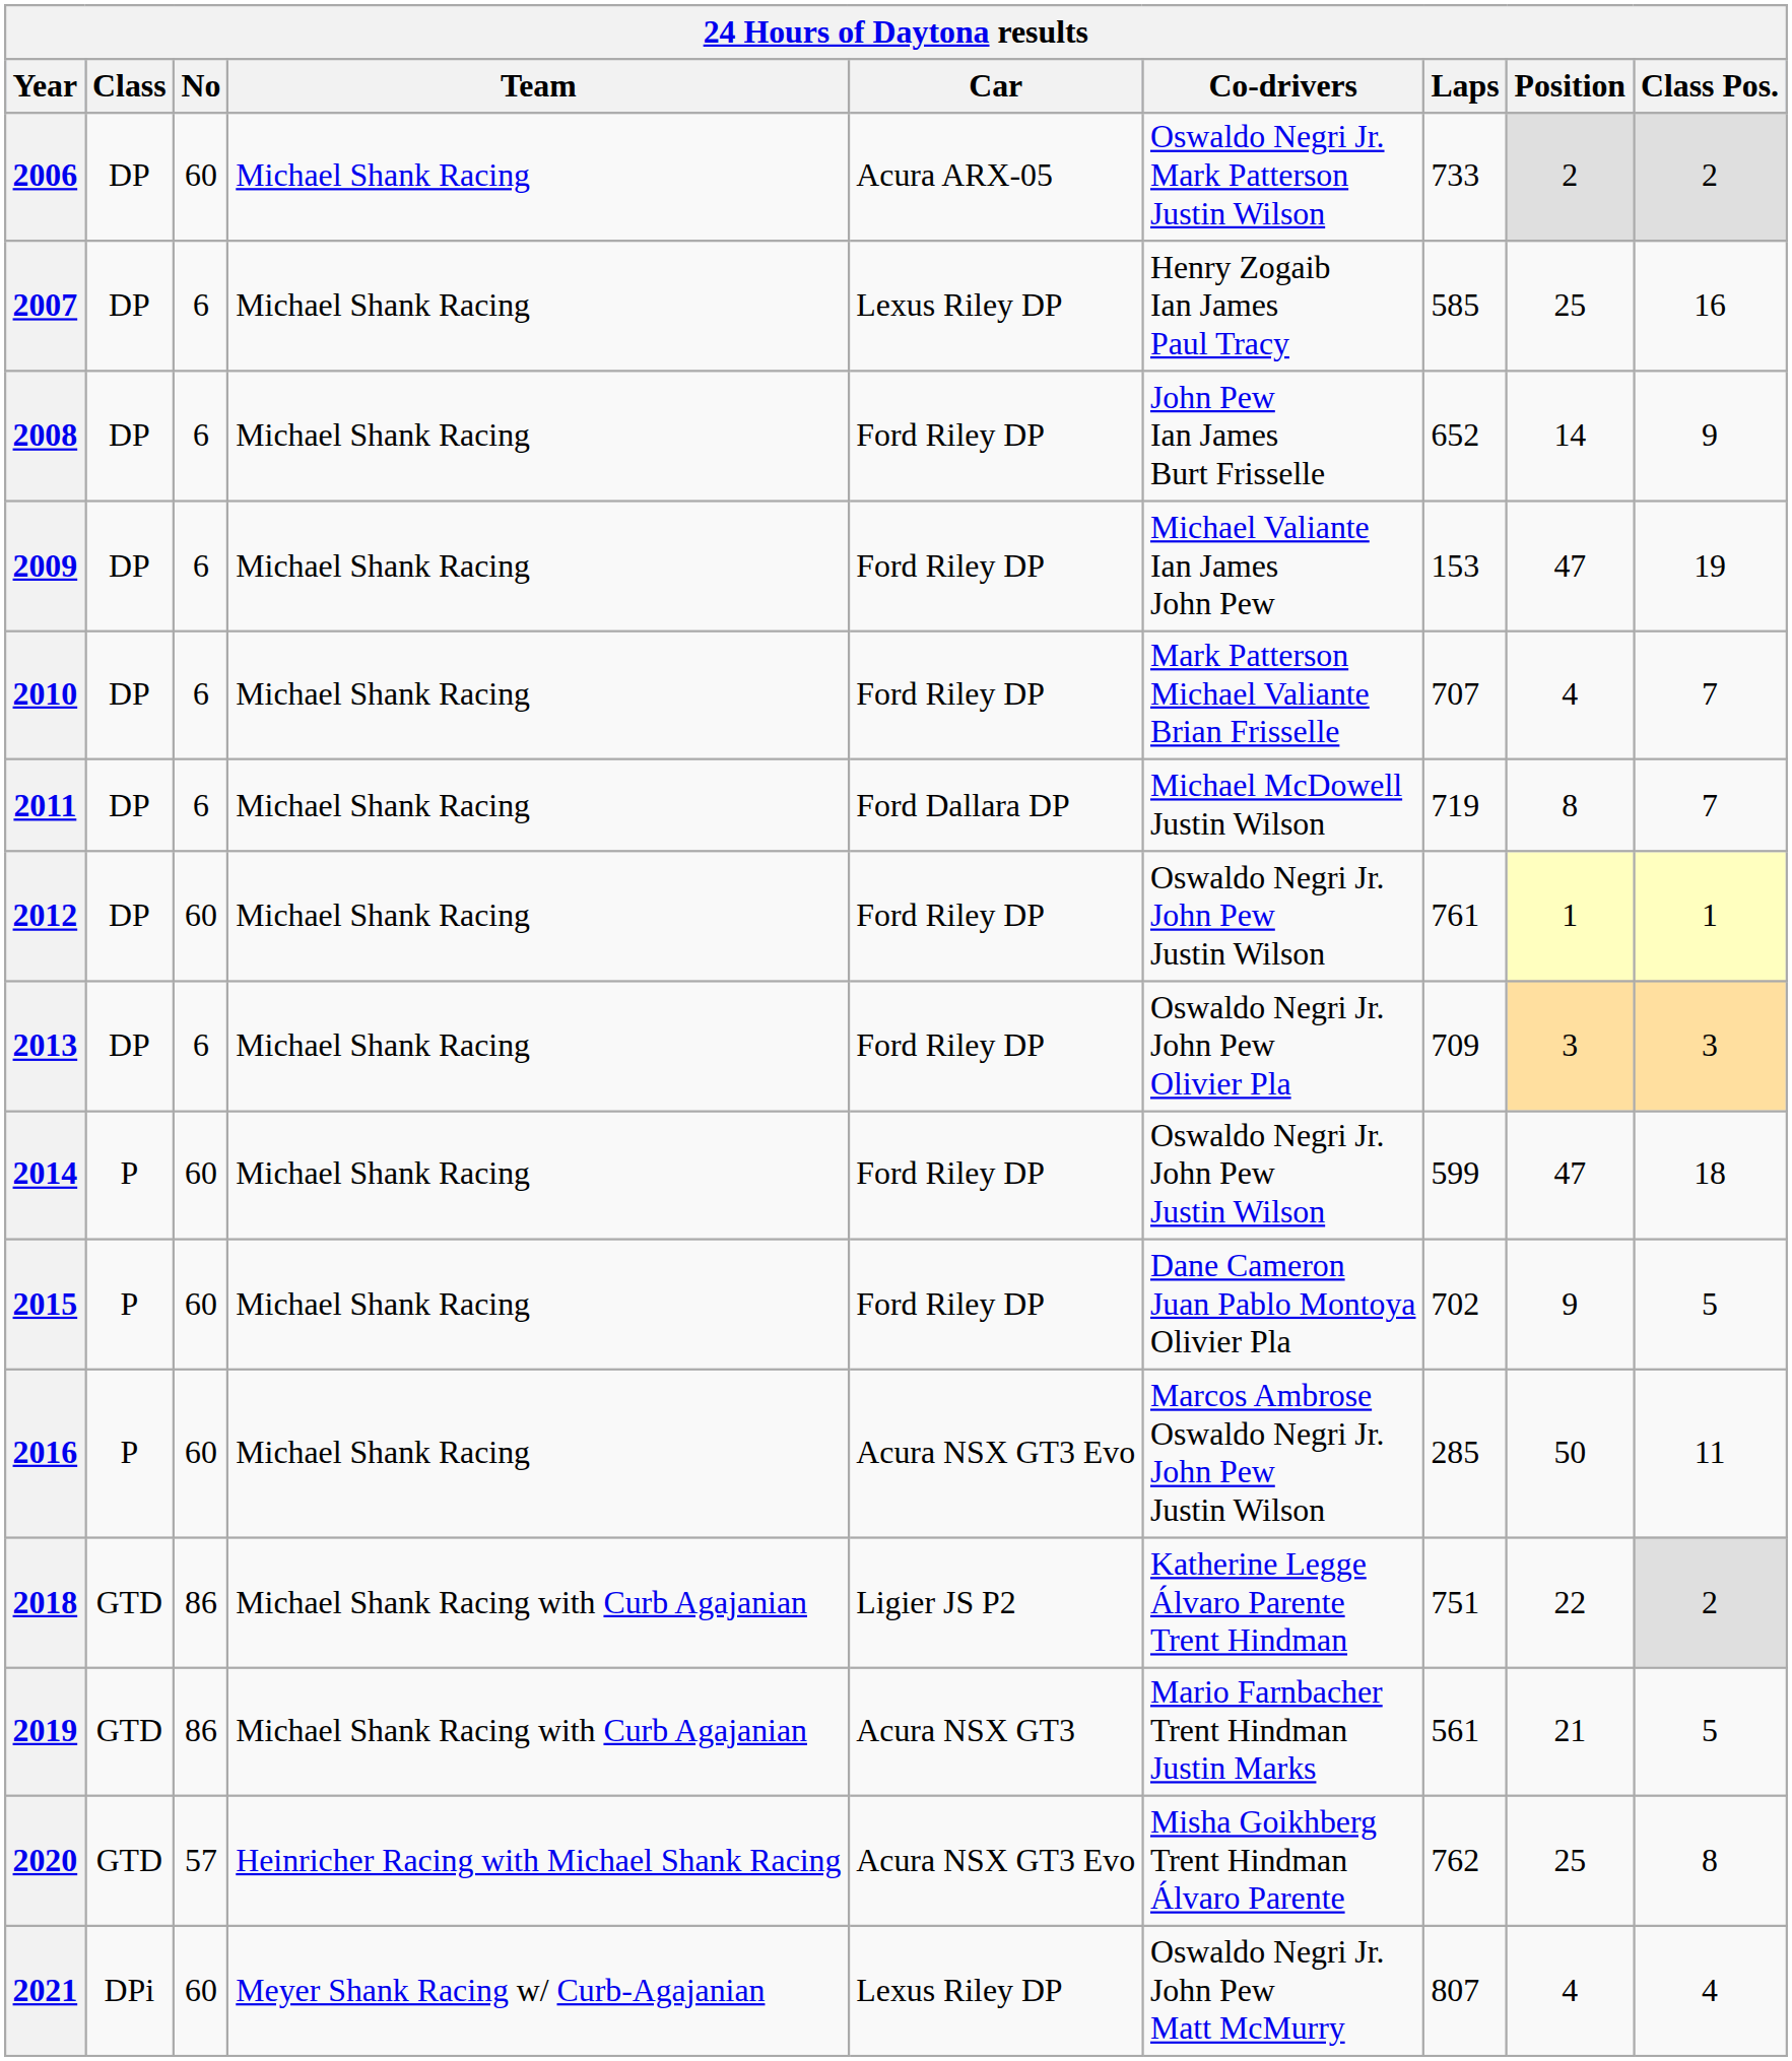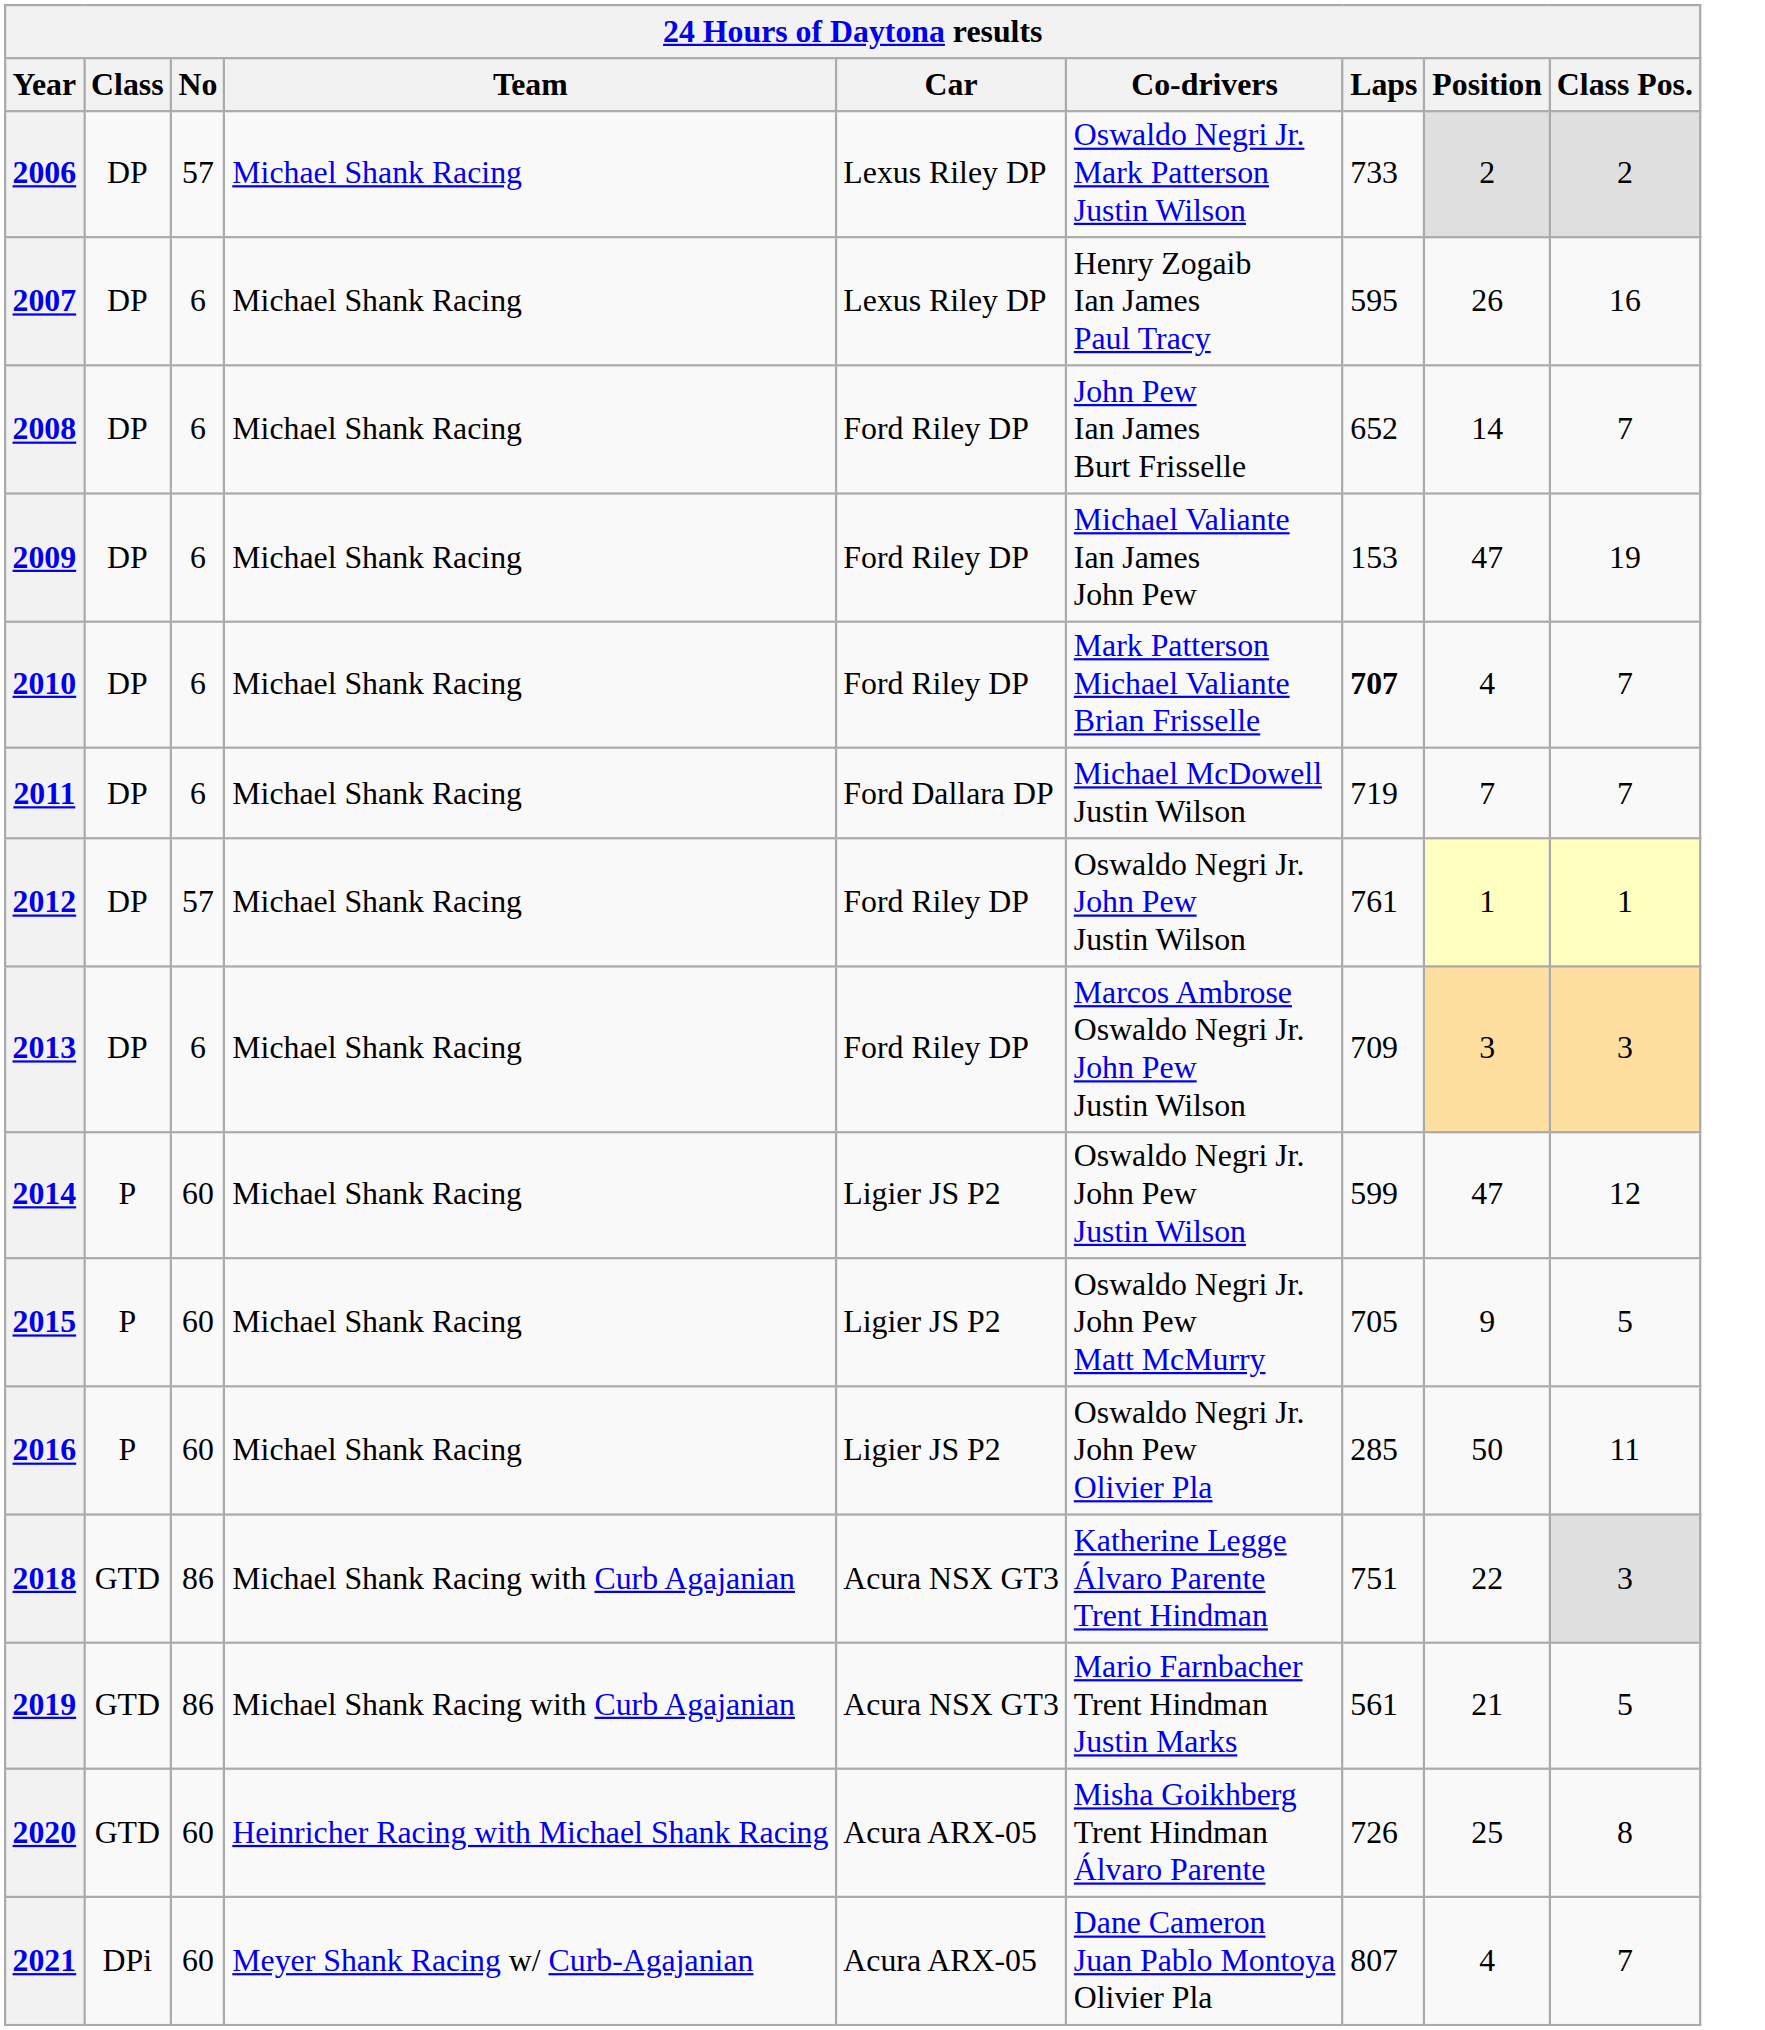2006 | No: 60 -> 57
2006 | Car: Acura ARX-05 -> Lexus Riley DP
2007 | Laps: 585 -> 595
2007 | Position: 25 -> 26
2008 | Class Pos.: 9 -> 7
2010 | Laps: normal -> bold
2011 | Position: 8 -> 7
2012 | No: 60 -> 57
2013 | Co-drivers: Oswaldo Negri Jr. John Pew Olivier Pla -> Marcos Ambrose Oswaldo Negri Jr. John Pew Justin Wilson
2014 | Car: Ford Riley DP -> Ligier JS P2
2014 | Class Pos.: 18 -> 12
2015 | Car: Ford Riley DP -> Ligier JS P2
2015 | Co-drivers: Dane Cameron Juan Pablo Montoya Olivier Pla -> Oswaldo Negri Jr. John Pew Matt McMurry
2015 | Laps: 702 -> 705
2016 | Car: Acura NSX GT3 Evo -> Ligier JS P2
2016 | Co-drivers: Marcos Ambrose Oswaldo Negri Jr. John Pew Justin Wilson -> Oswaldo Negri Jr. John Pew Olivier Pla
2018 | Car: Ligier JS P2 -> Acura NSX GT3
2018 | Class Pos.: 2 -> 3
2020 | No: 57 -> 60
2020 | Car: Acura NSX GT3 Evo -> Acura ARX-05
2020 | Laps: 762 -> 726
2021 | Car: Lexus Riley DP -> Acura ARX-05
2021 | Co-drivers: Oswaldo Negri Jr. John Pew Matt McMurry -> Dane Cameron Juan Pablo Montoya Olivier Pla
2021 | Class Pos.: 4 -> 7
